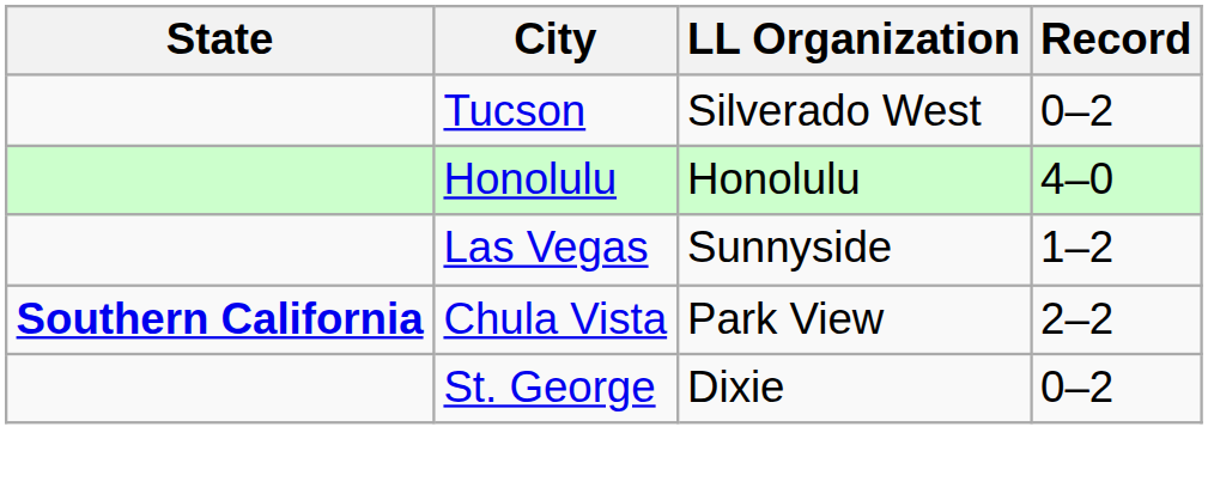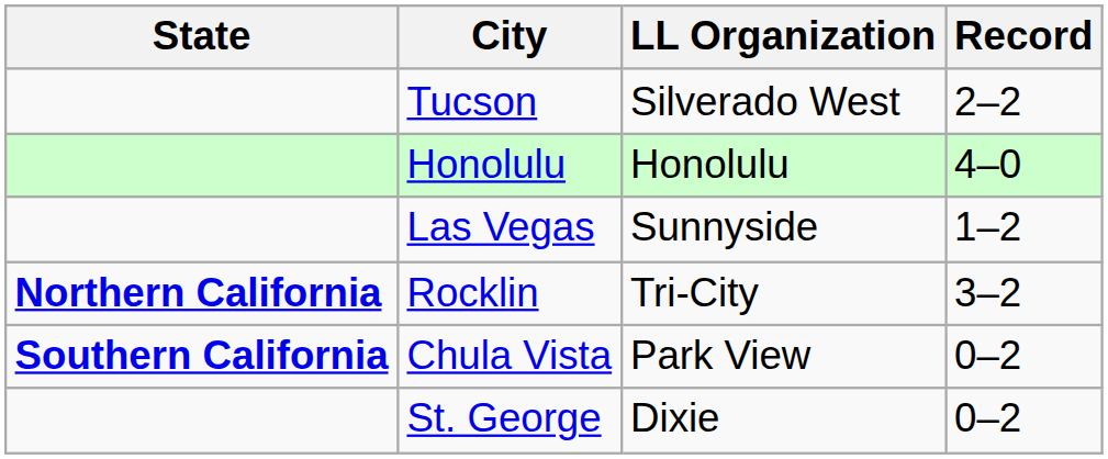Tucson | Record: 0–2 -> 2–2
+ row: Northern California | Rocklin | Tri-City | 3–2
Chula Vista | Record: 2–2 -> 0–2
